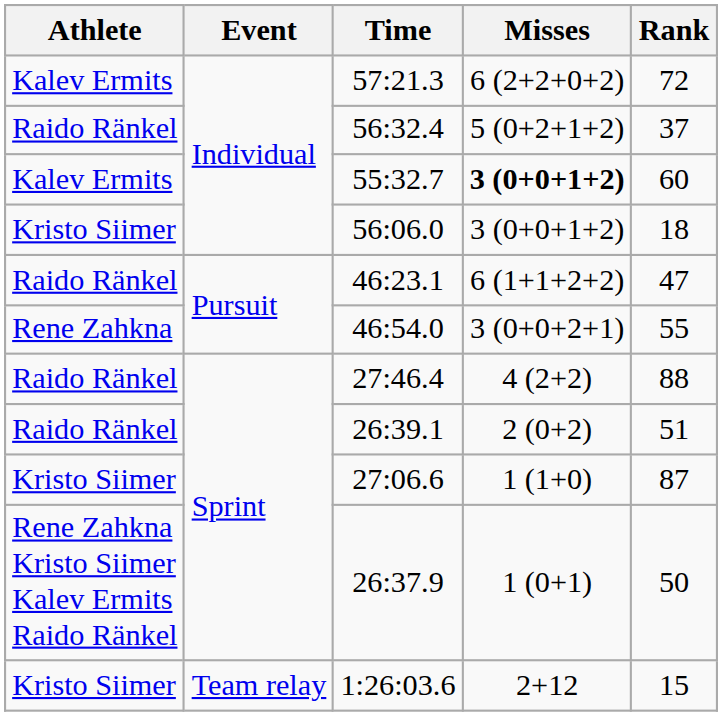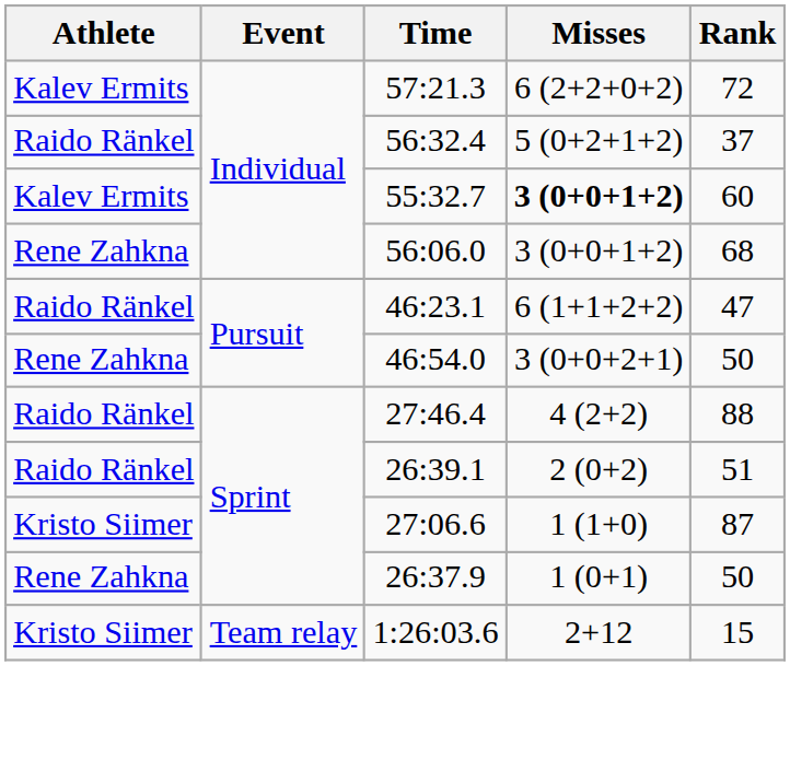56:06.0 | Athlete: Kristo Siimer -> Rene Zahkna
56:06.0 | Rank: 18 -> 68
46:54.0 | Rank: 55 -> 50
26:37.9 | Athlete: Rene Zahkna Kristo Siimer Kalev Ermits Raido Ränkel -> Rene Zahkna
